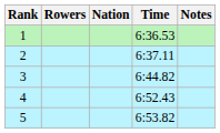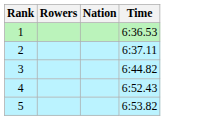- column: Notes
